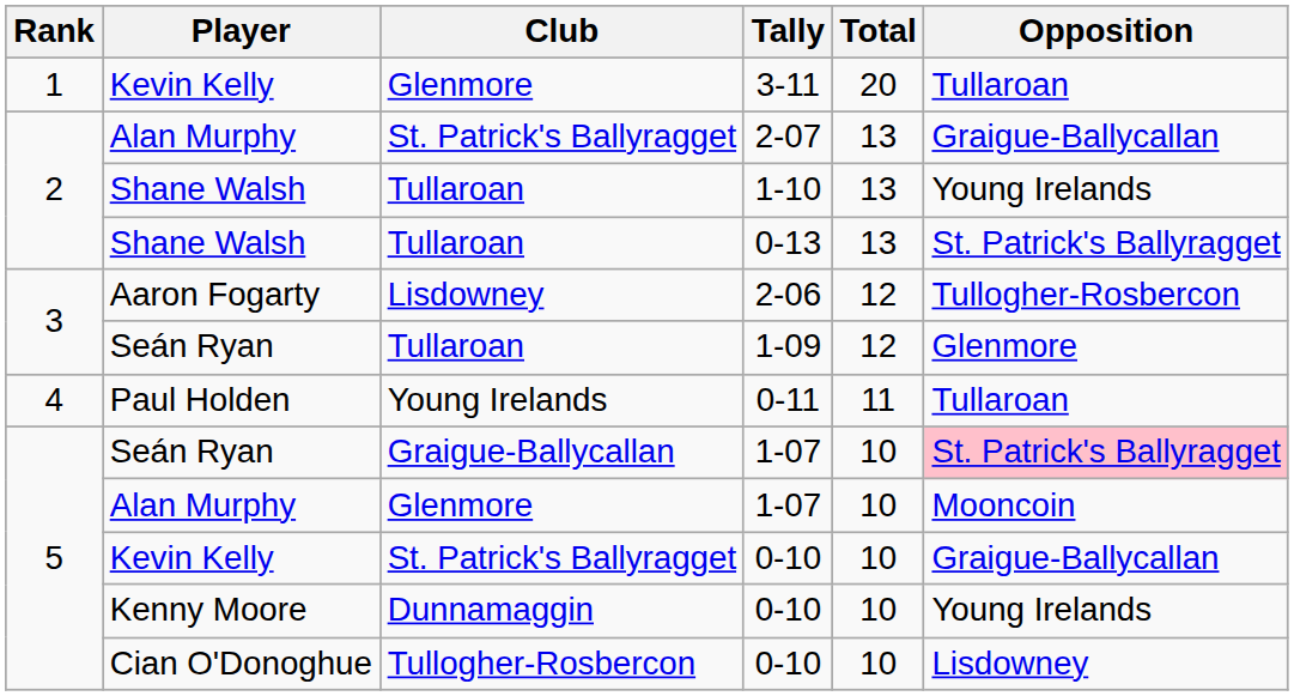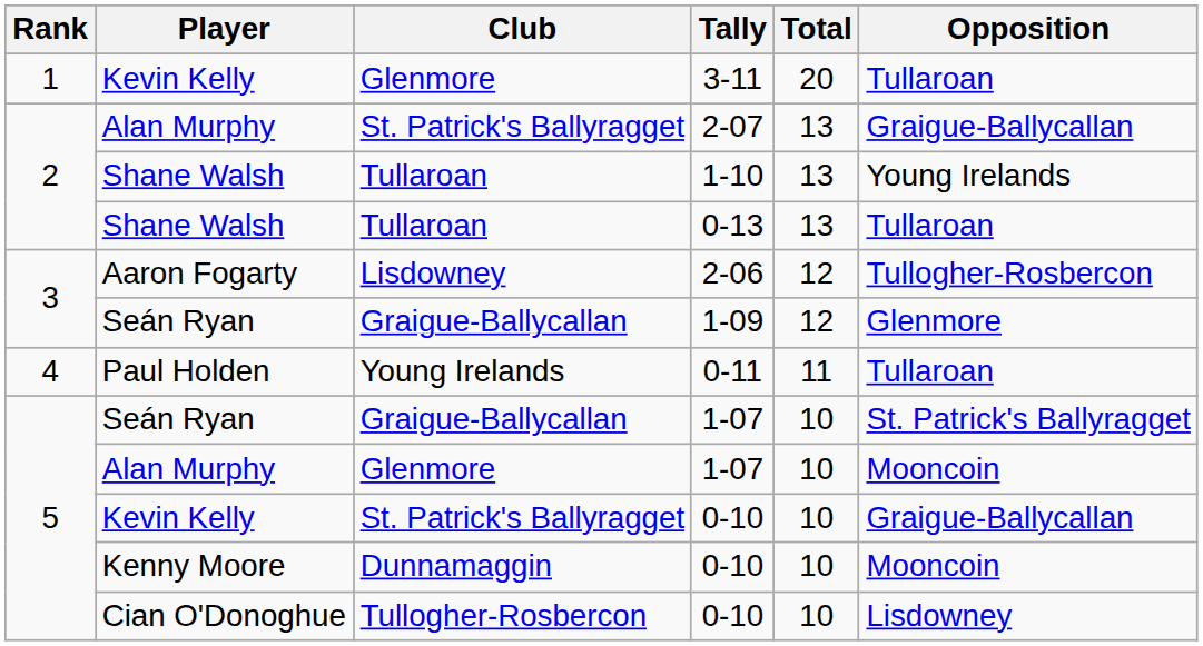0-13 | Opposition: St. Patrick's Ballyragget -> Tullaroan
1-09 | Club: Tullaroan -> Graigue-Ballycallan
Seán Ryan / 1-07 | Opposition: pink background -> no background
Kenny Moore / 0-10 | Opposition: Young Irelands -> Mooncoin
